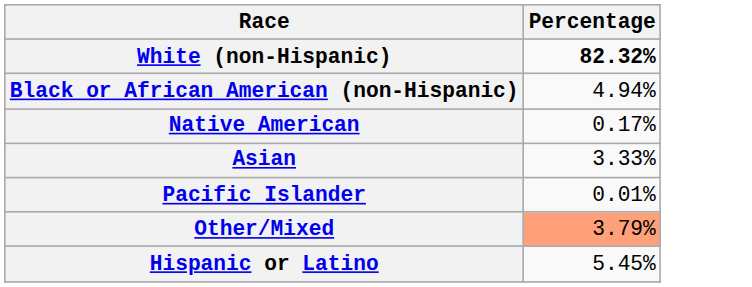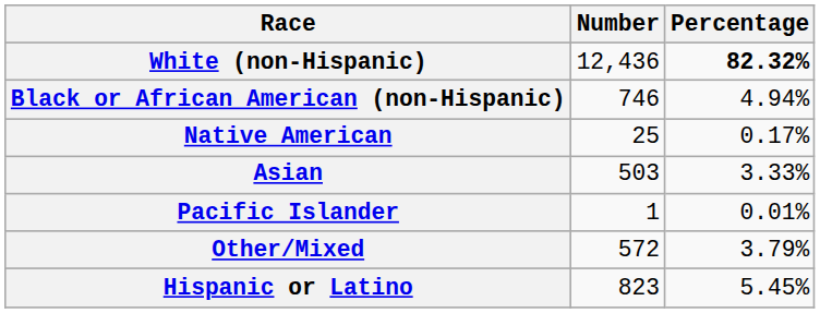+ column: Number | 12,436 | 746 | 25 | 503 | 1 | 572 | 823
Other/Mixed | Percentage: lightsalmon background -> no background
